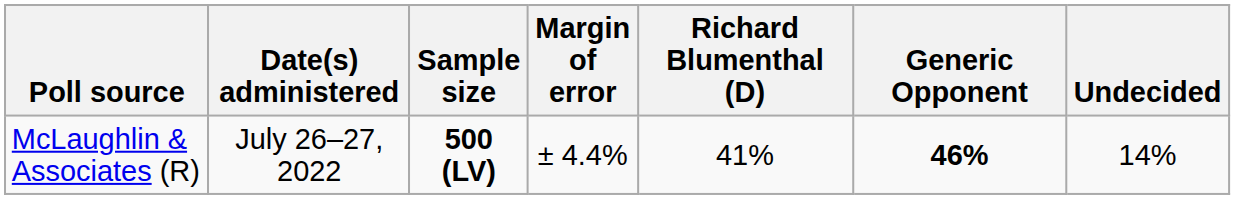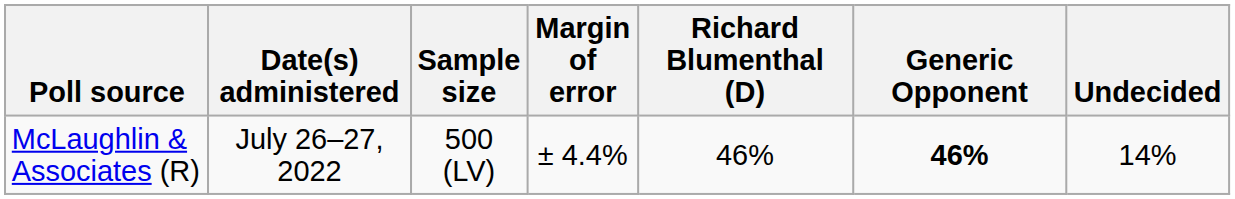McLaughlin & Associates (R) | Sample size: bold -> normal
McLaughlin & Associates (R) | Richard Blumenthal (D): 41% -> 46%
